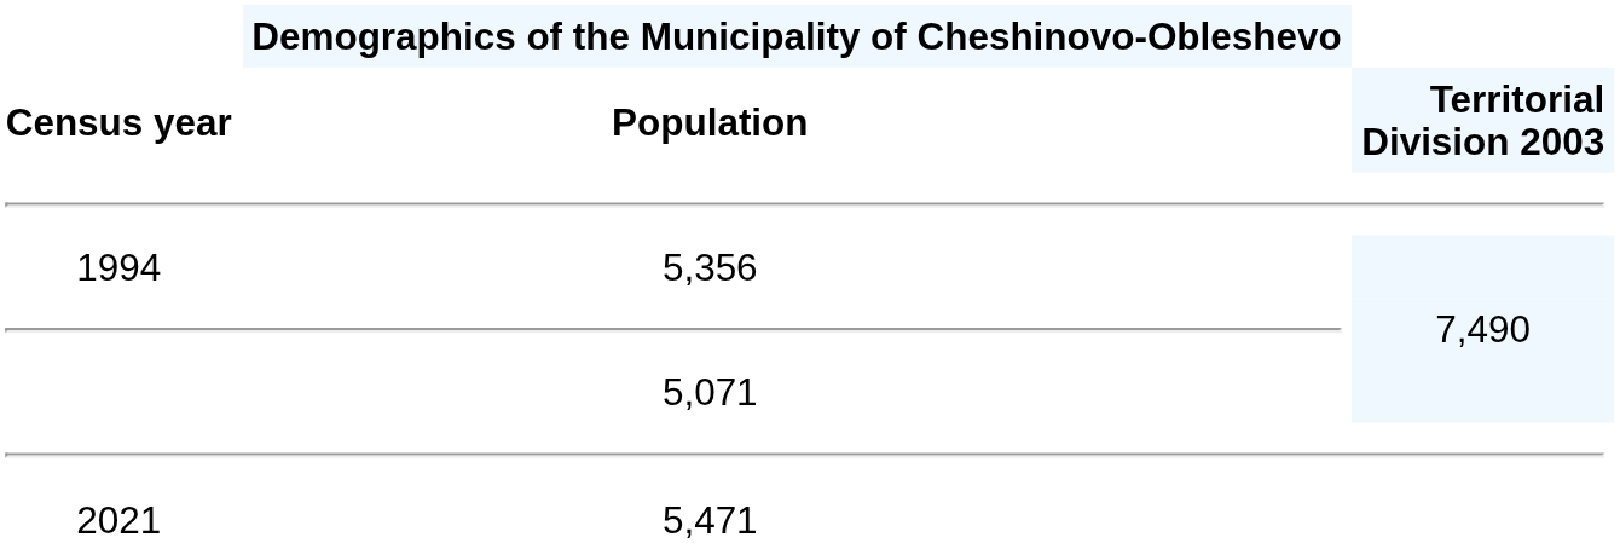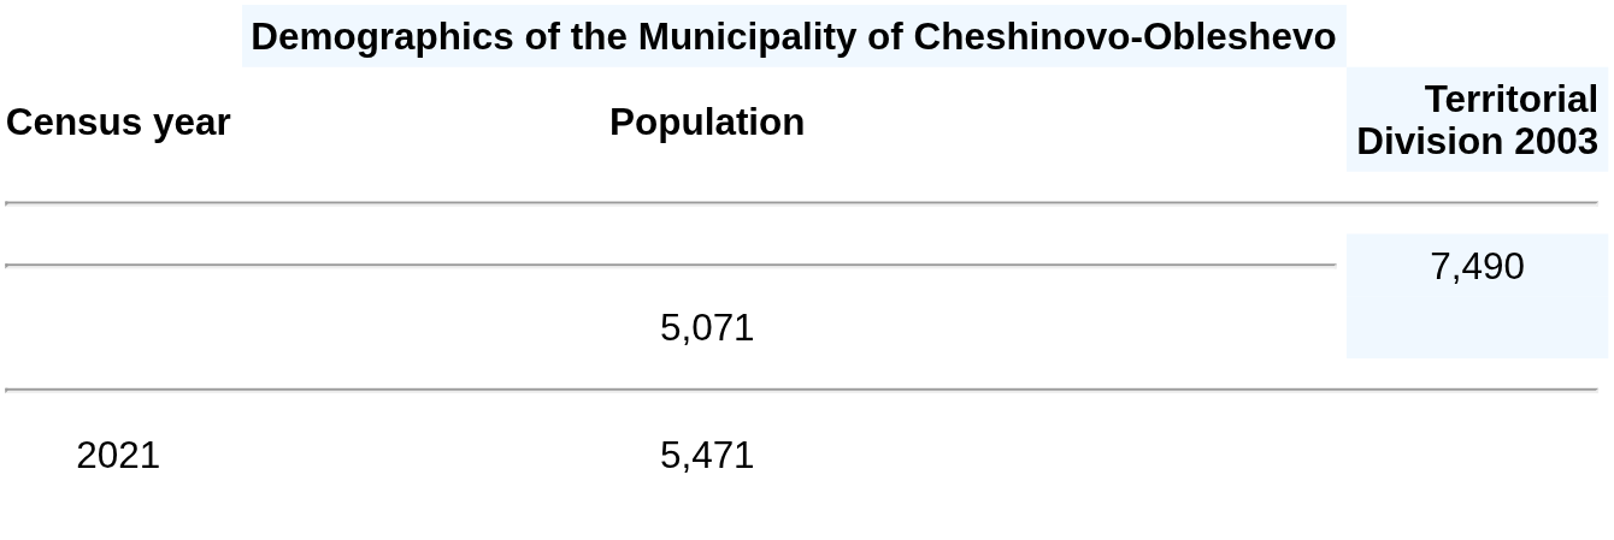- row: 1994 | 5,356
